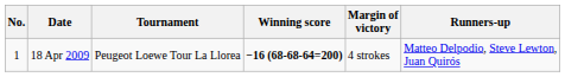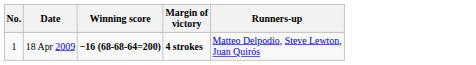- column: Tournament | Peugeot Loewe Tour La Llorea
18 Apr 2009 | Margin of victory: normal -> bold
